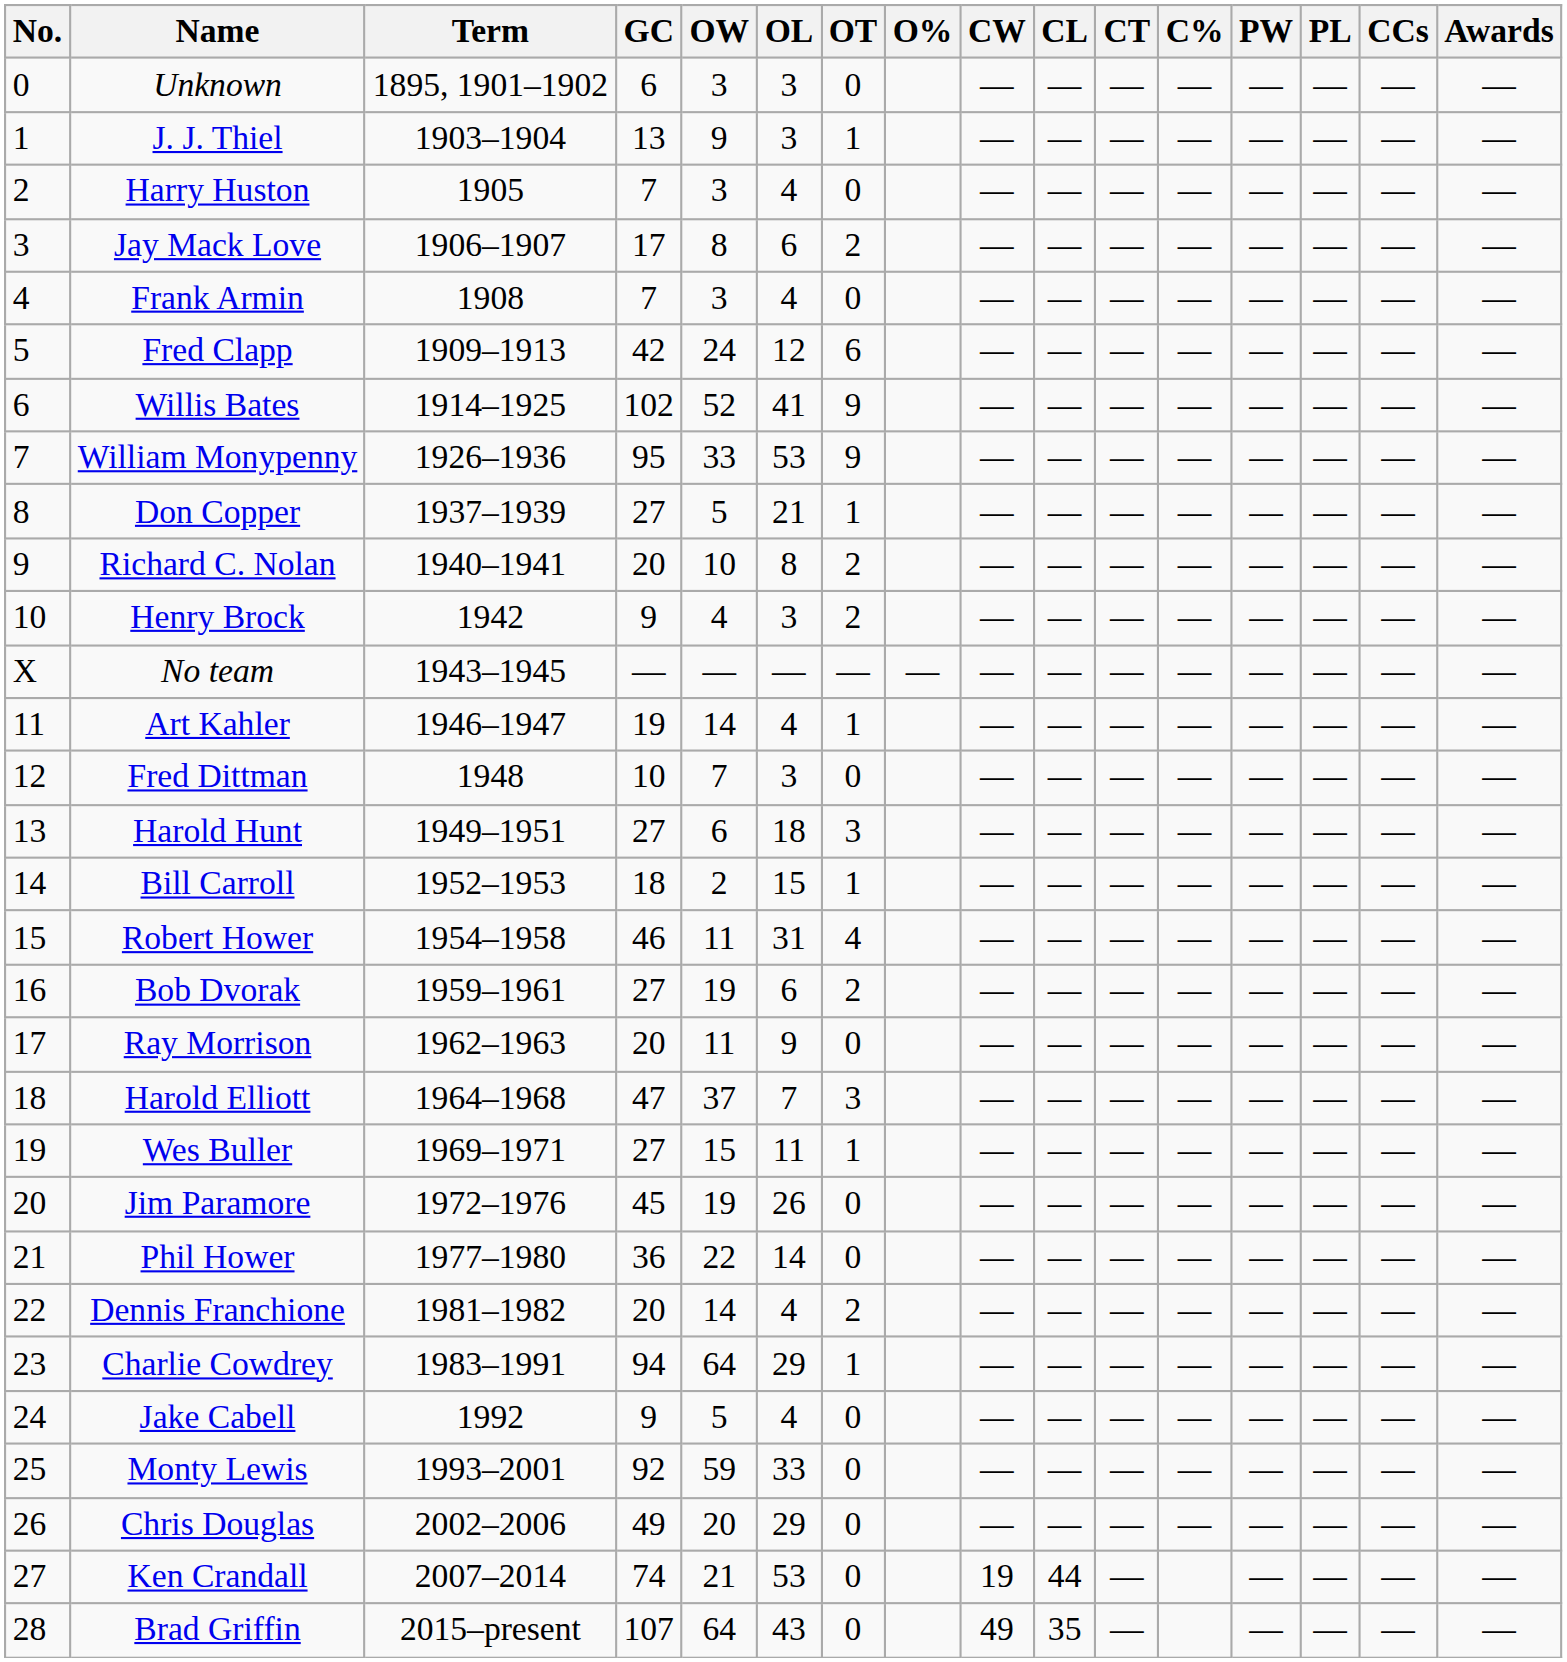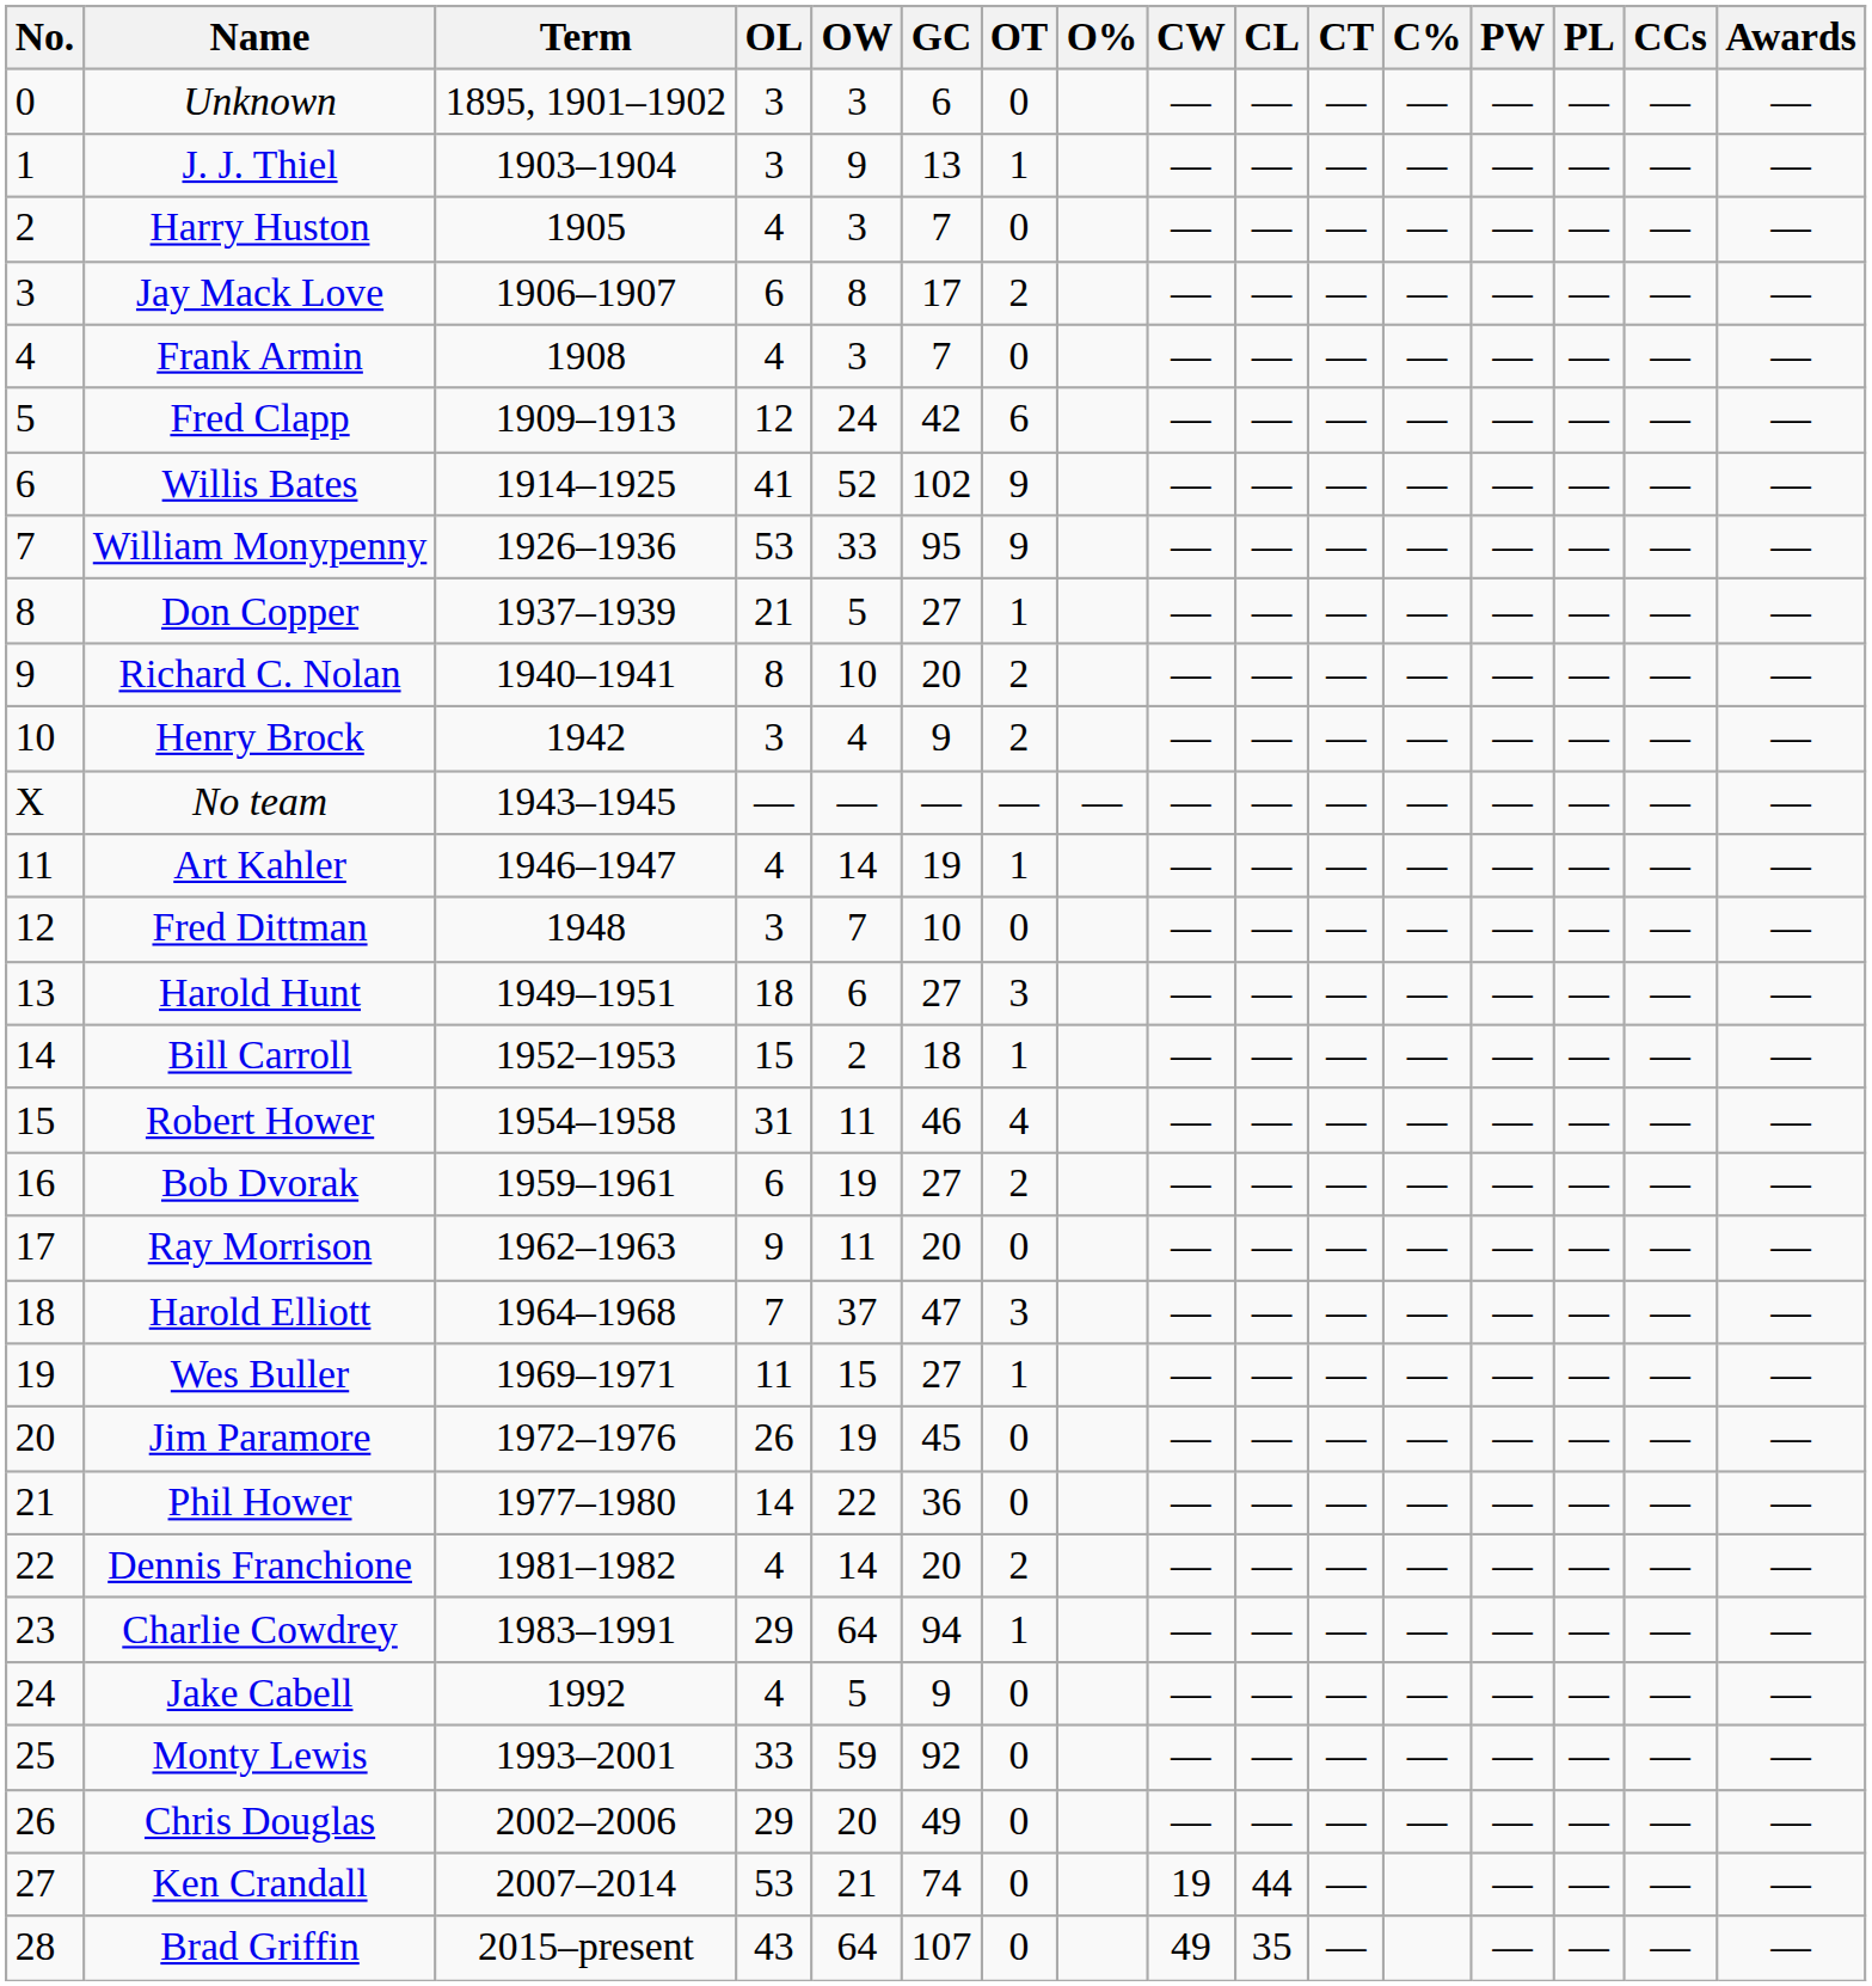columns swapped: GC <-> OL
